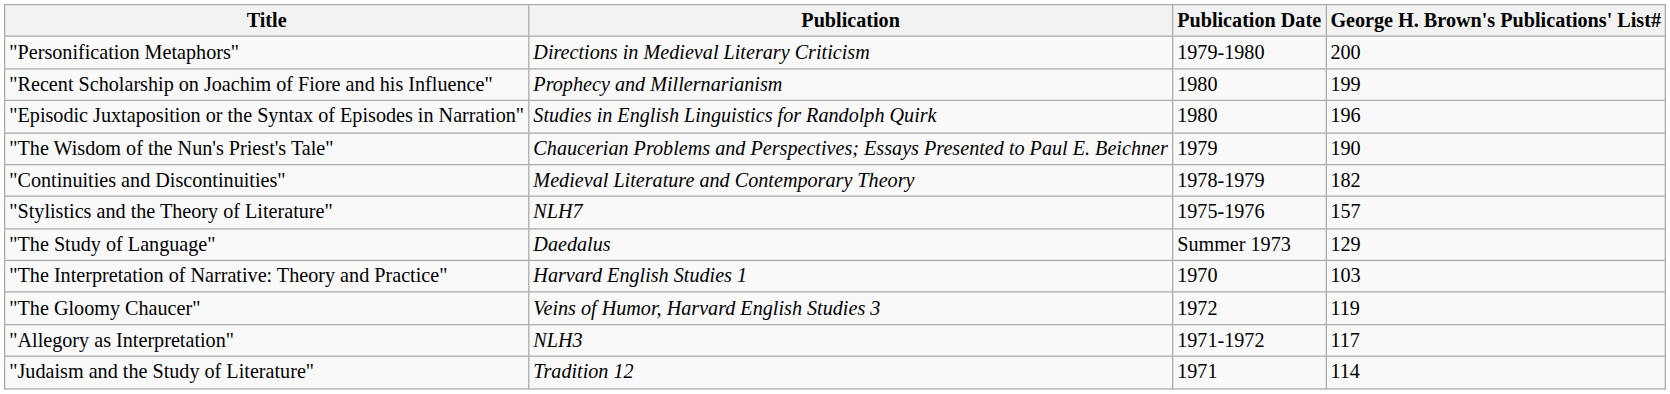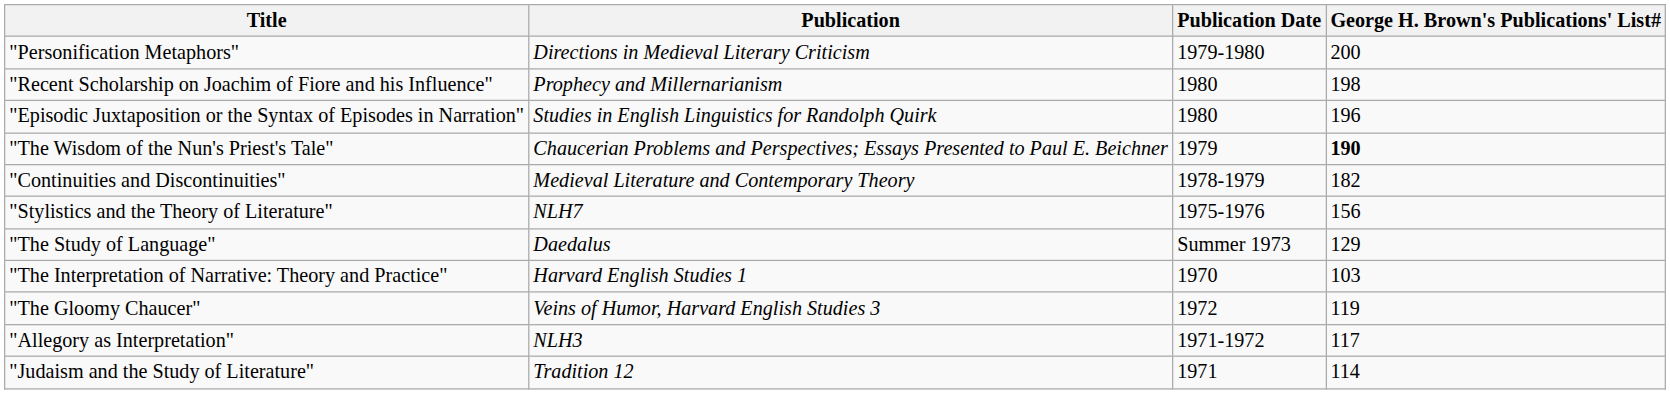"Recent Scholarship on Joachim of Fiore and his Influence" | George H. Brown's Publications' List#: 199 -> 198
"The Wisdom of the Nun's Priest's Tale" | George H. Brown's Publications' List#: normal -> bold
"Stylistics and the Theory of Literature" | George H. Brown's Publications' List#: 157 -> 156
